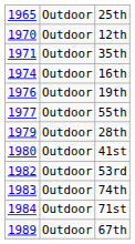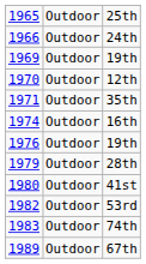+ row: 1966 | Outdoor | 24th
+ row: 1969 | Outdoor | 19th
- row: 1977 | Outdoor | 55th
- row: 1984 | Outdoor | 71st
